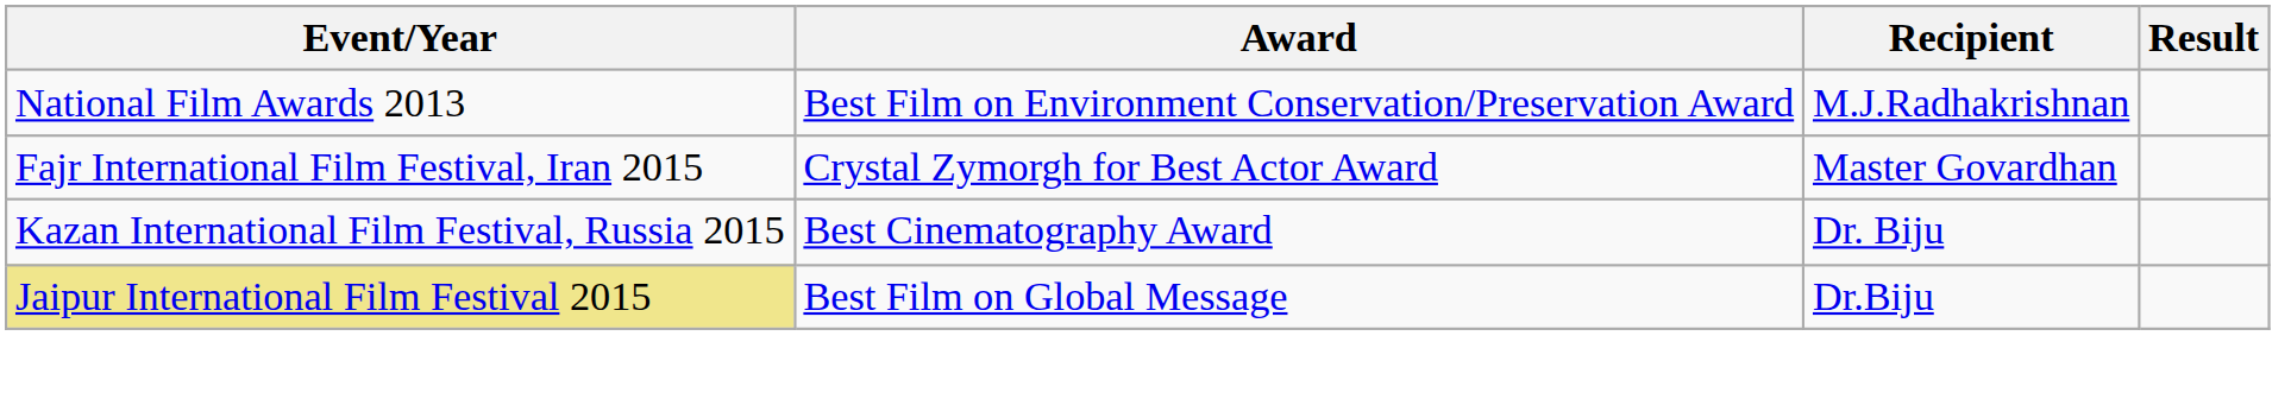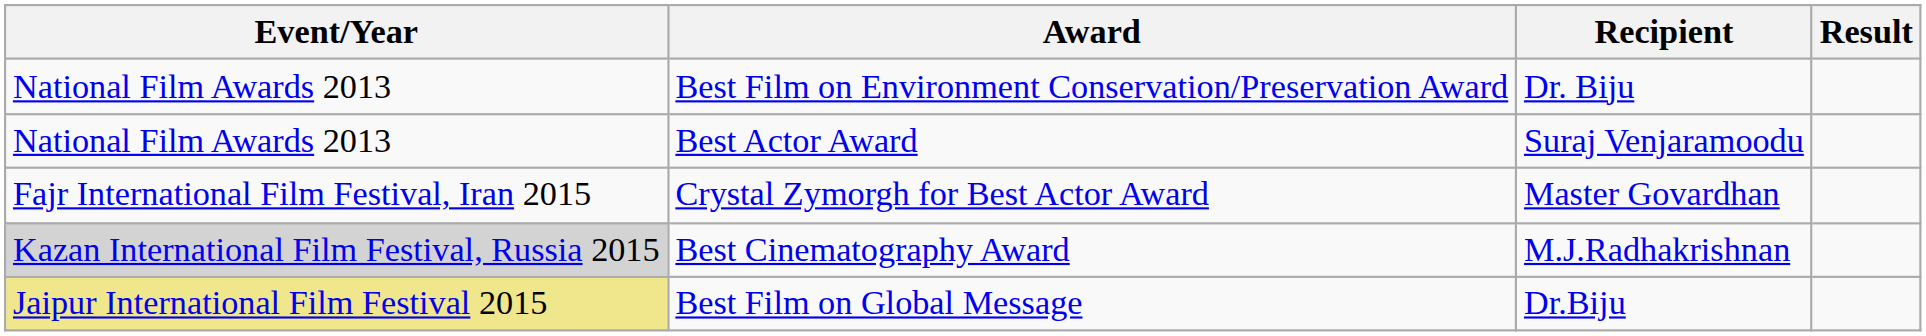Best Film on Environment Conservation/Preservation Award | Recipient: M.J.Radhakrishnan -> Dr. Biju
+ row: National Film Awards 2013 | Best Actor Award | Suraj Venjaramoodu
Best Cinematography Award | Event/Year: no background -> lightgrey background
Best Cinematography Award | Recipient: Dr. Biju -> M.J.Radhakrishnan
